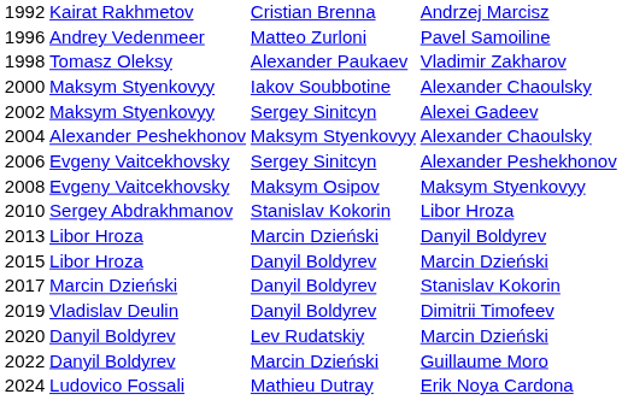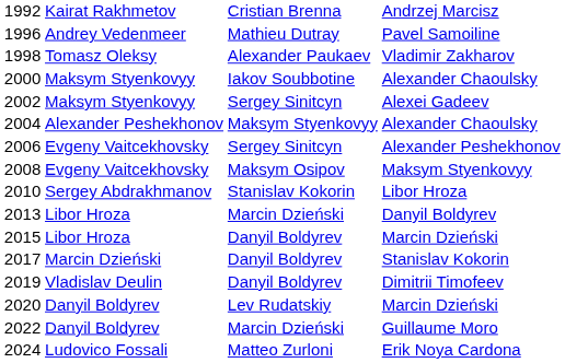1996 | column 3: Matteo Zurloni -> Mathieu Dutray
2024 | column 3: Mathieu Dutray -> Matteo Zurloni
